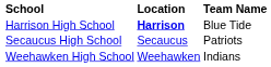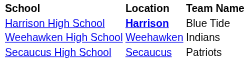rows swapped: Secaucus High School <-> Weehawken High School
